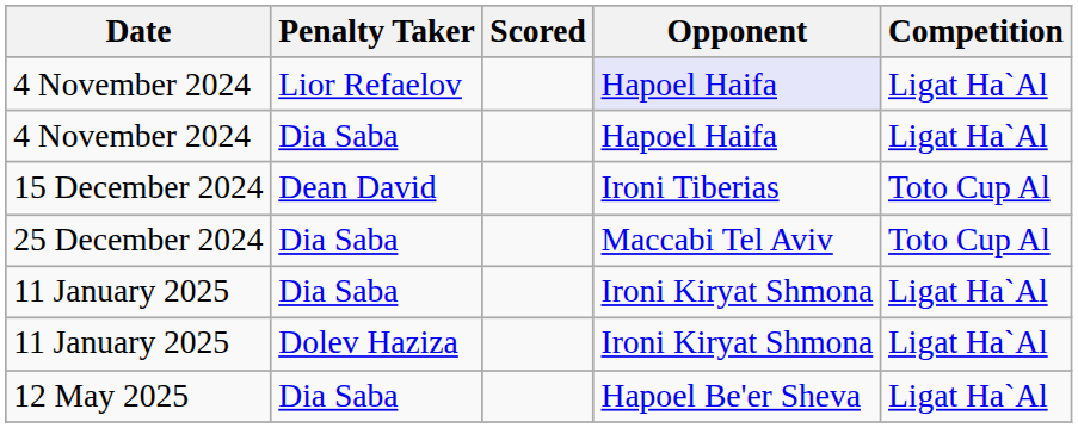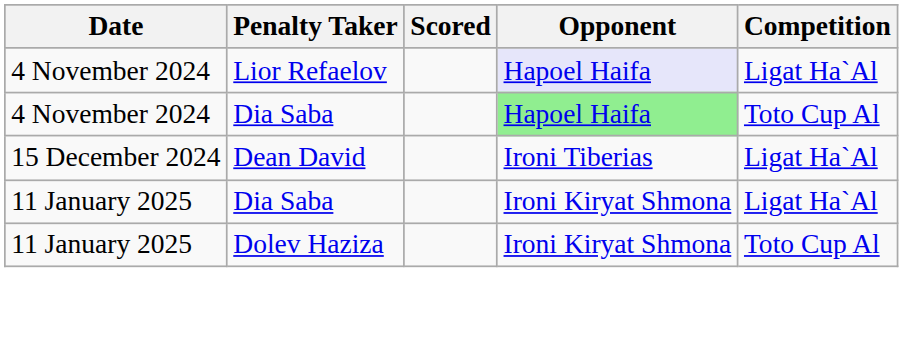4 November 2024 / Dia Saba | Opponent: no background -> lightgreen background
4 November 2024 / Dia Saba | Competition: Ligat Ha`Al -> Toto Cup Al
15 December 2024 | Competition: Toto Cup Al -> Ligat Ha`Al
- row: 25 December 2024 | Dia Saba | Maccabi Tel Aviv | Toto Cup Al
11 January 2025 / Dolev Haziza | Competition: Ligat Ha`Al -> Toto Cup Al
- row: 12 May 2025 | Dia Saba | Hapoel Be'er Sheva | Ligat Ha`Al
